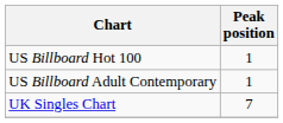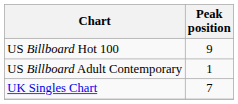US Billboard Hot 100 | Peak position: 1 -> 9
